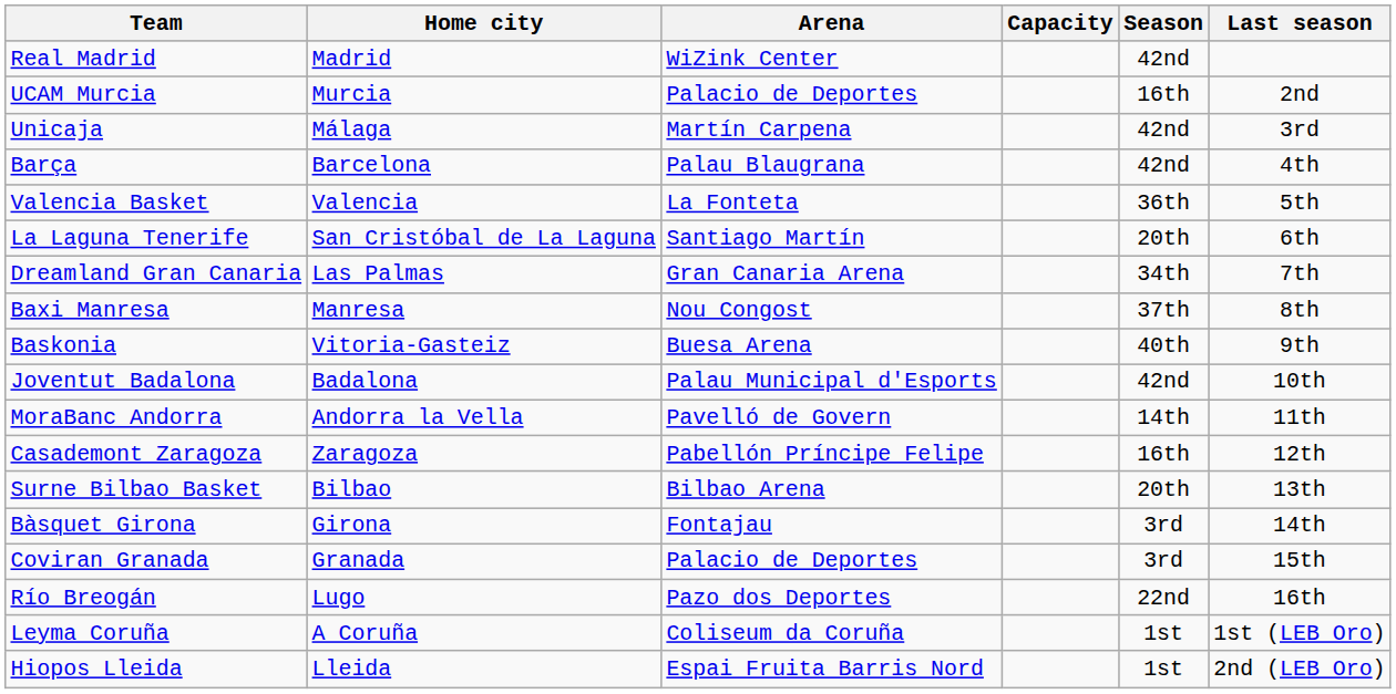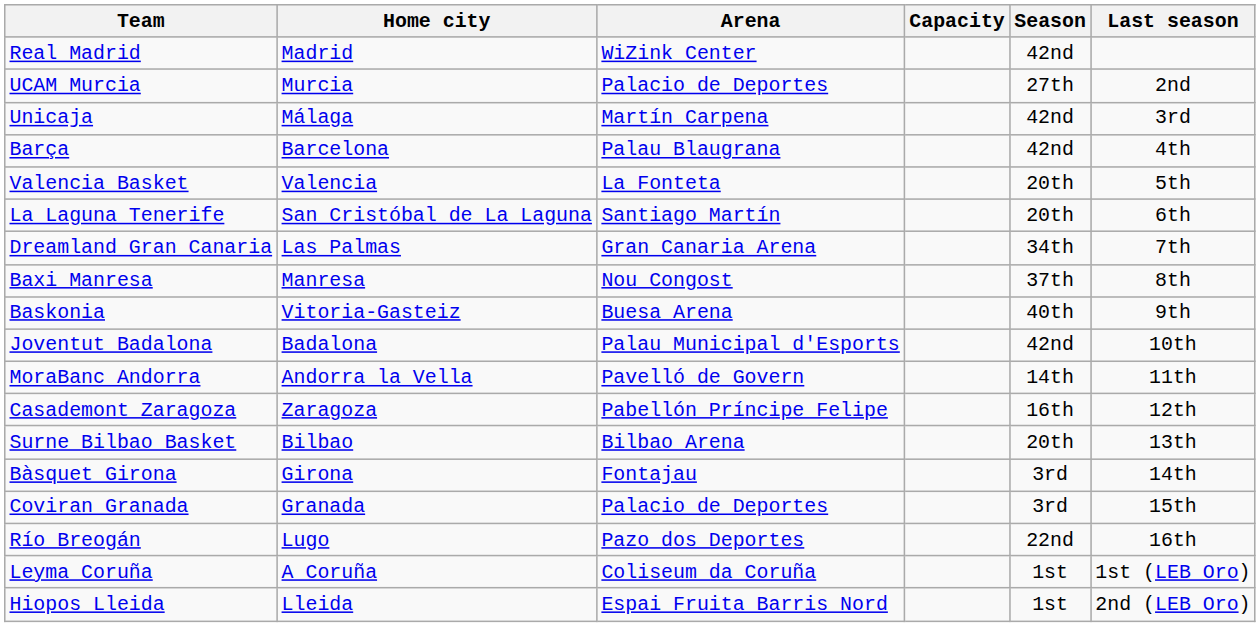UCAM Murcia | Season: 16th -> 27th
Valencia Basket | Season: 36th -> 20th
